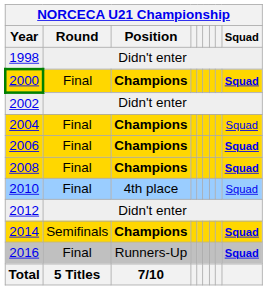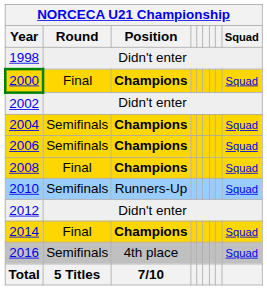2000 | NORCECA U21 Championship / Squad: bold -> normal
2004 | NORCECA U21 Championship / Round: Final -> Semifinals
2006 | NORCECA U21 Championship / Round: Final -> Semifinals
2006 | NORCECA U21 Championship / Squad: bold -> normal
2008 | NORCECA U21 Championship / Squad: bold -> normal
2010 | NORCECA U21 Championship / Round: Final -> Semifinals
2010 | NORCECA U21 Championship / Position: 4th place -> Runners-Up
2014 | NORCECA U21 Championship / Round: Semifinals -> Final
2014 | NORCECA U21 Championship / Squad: bold -> normal
2016 | NORCECA U21 Championship / Round: Final -> Semifinals
2016 | NORCECA U21 Championship / Position: Runners-Up -> 4th place
2016 | NORCECA U21 Championship / Squad: bold -> normal
